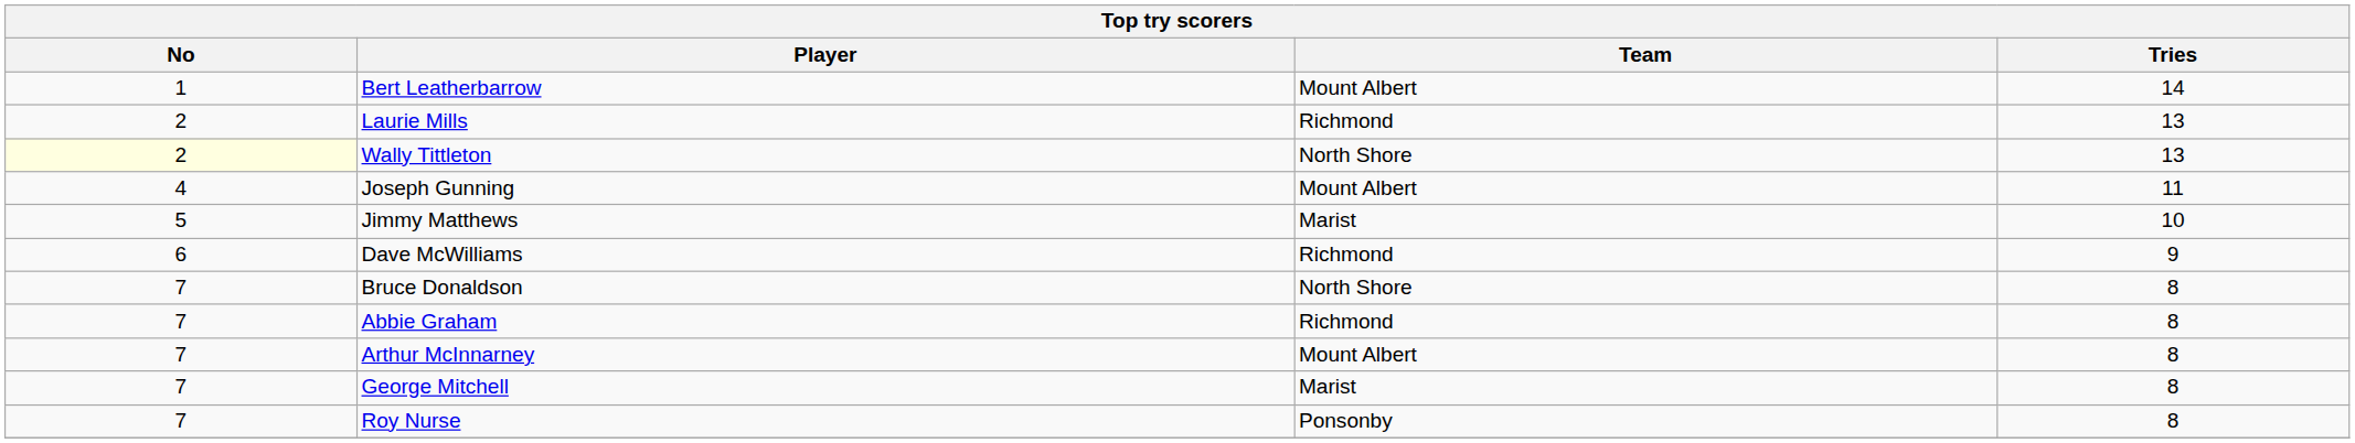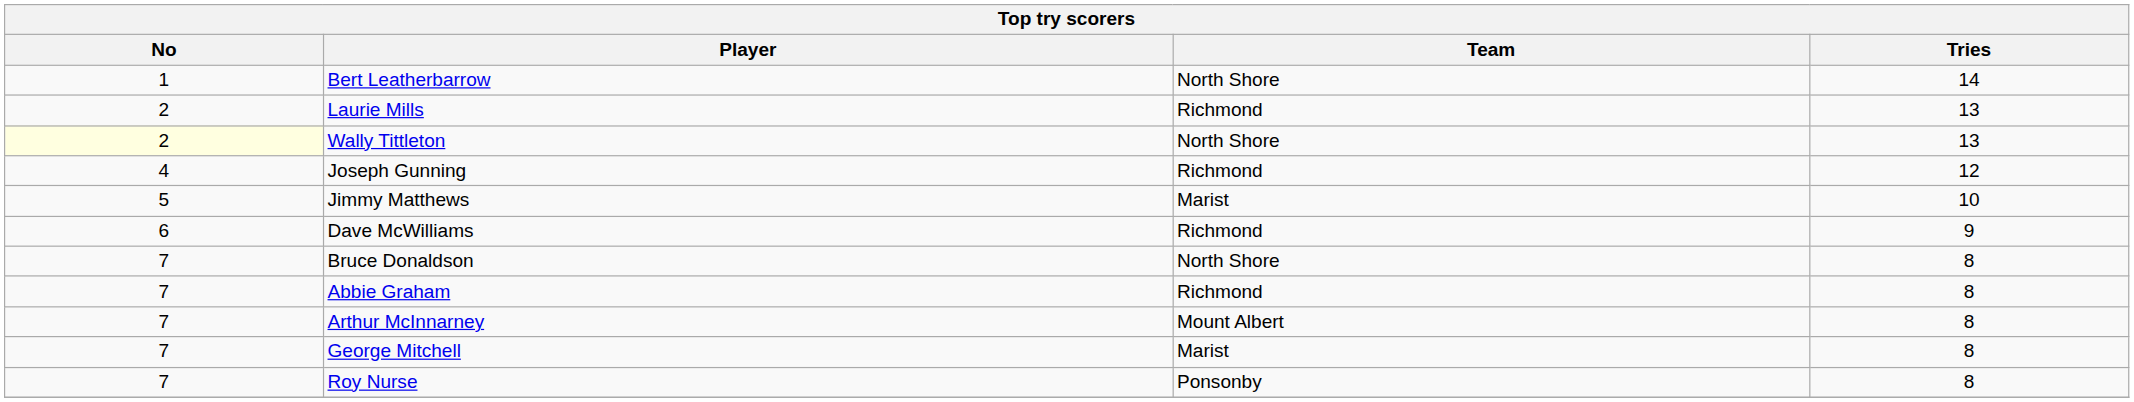Bert Leatherbarrow | Team: Mount Albert -> North Shore
Joseph Gunning | Team: Mount Albert -> Richmond
Joseph Gunning | Tries: 11 -> 12
